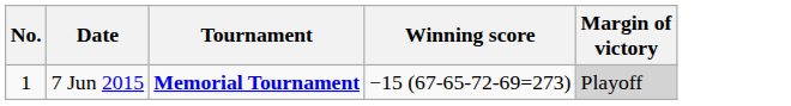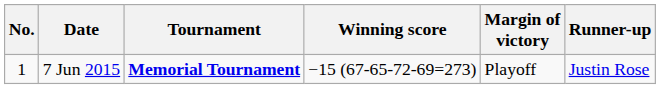+ column: Runner-up | Justin Rose
7 Jun 2015 | Margin of victory: lightgrey background -> no background
